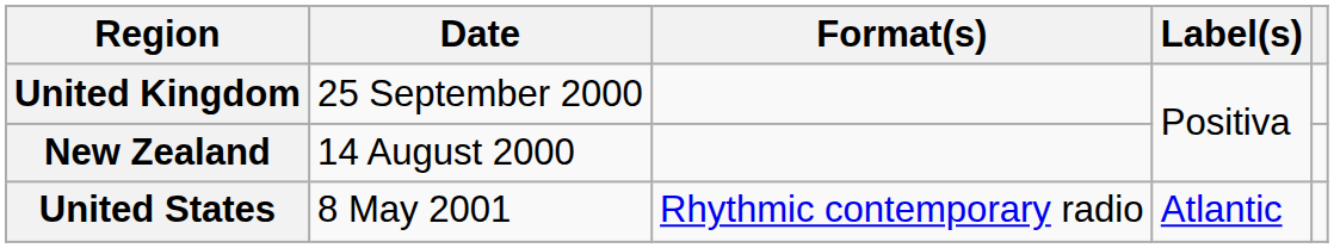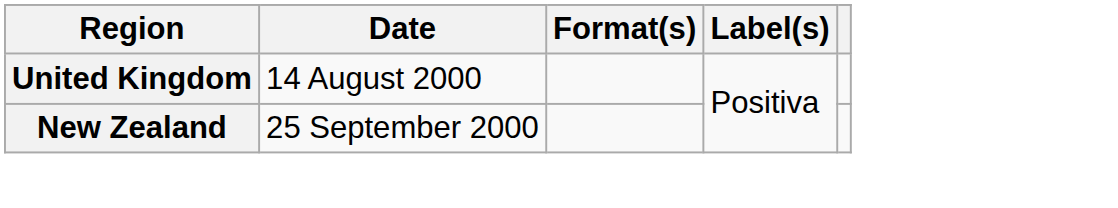United Kingdom | Date: 25 September 2000 -> 14 August 2000
New Zealand | Date: 14 August 2000 -> 25 September 2000
- row: United States | 8 May 2001 | Rhythmic contemporary radio | Atlantic
